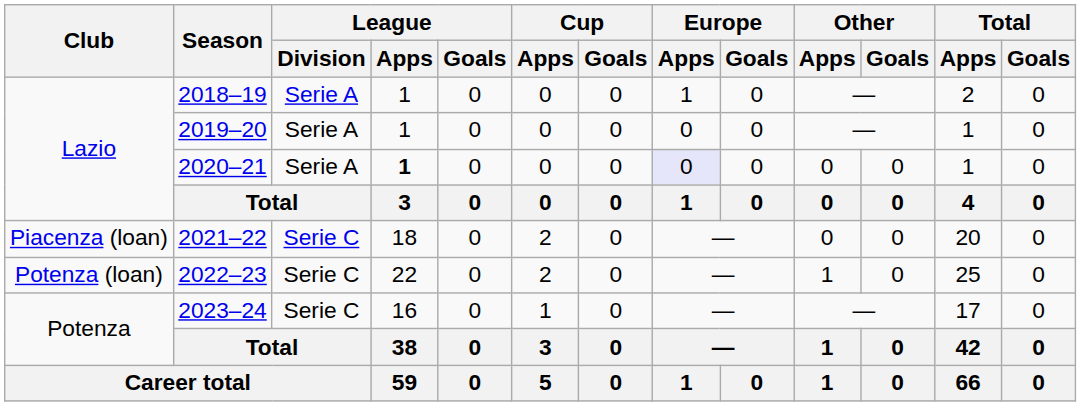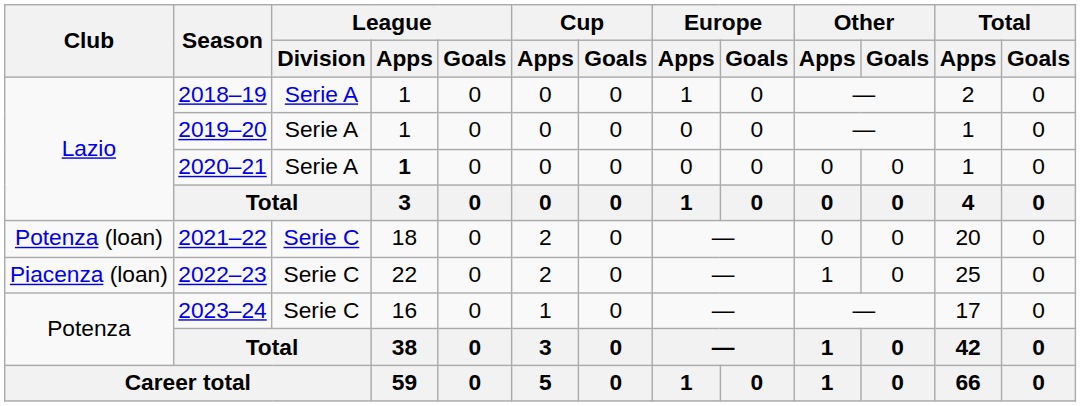2020–21 | Europe / Apps: lavender background -> no background
2021–22 | Club: Piacenza (loan) -> Potenza (loan)
2022–23 | Club: Potenza (loan) -> Piacenza (loan)
